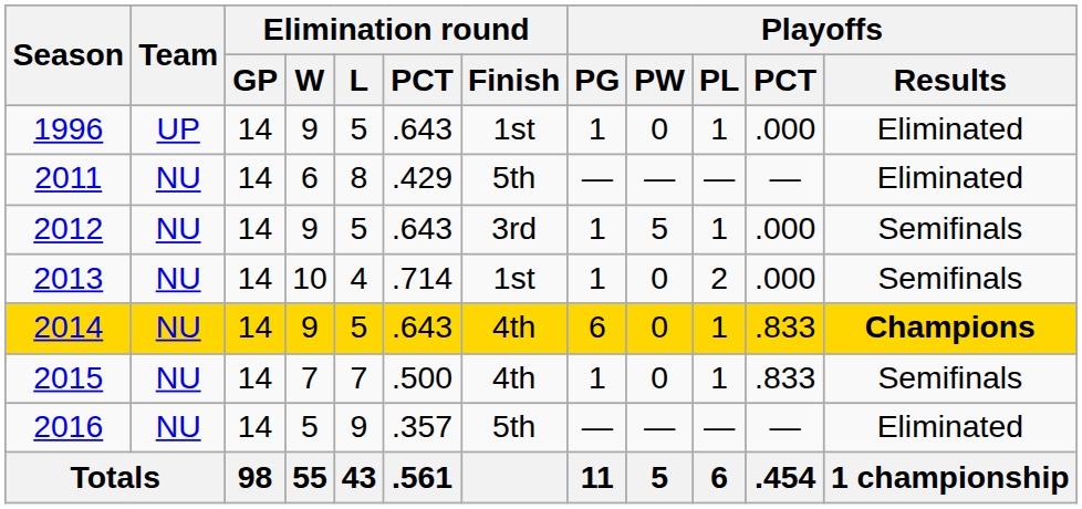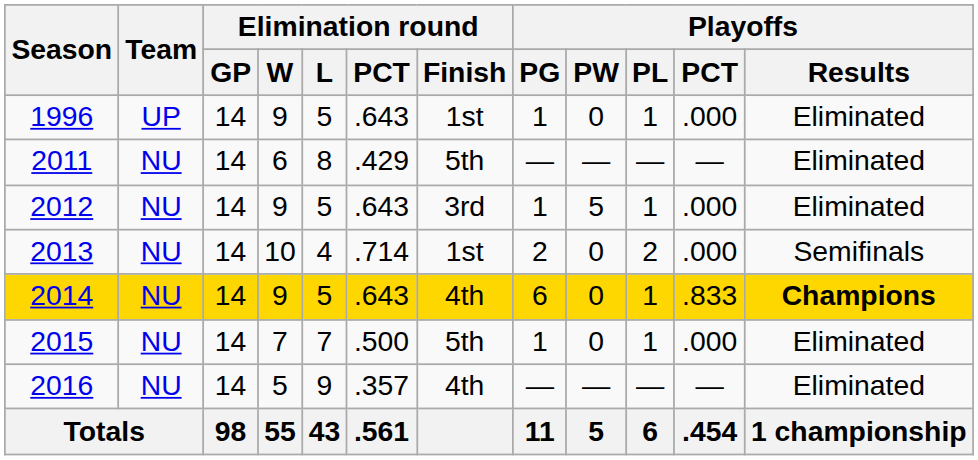2012 | Playoffs / Results: Semifinals -> Eliminated
2013 | Playoffs / PG: 1 -> 2
2015 | Elimination round / Finish: 4th -> 5th
2015 | Playoffs / PCT: .833 -> .000
2015 | Playoffs / Results: Semifinals -> Eliminated
2016 | Elimination round / Finish: 5th -> 4th
